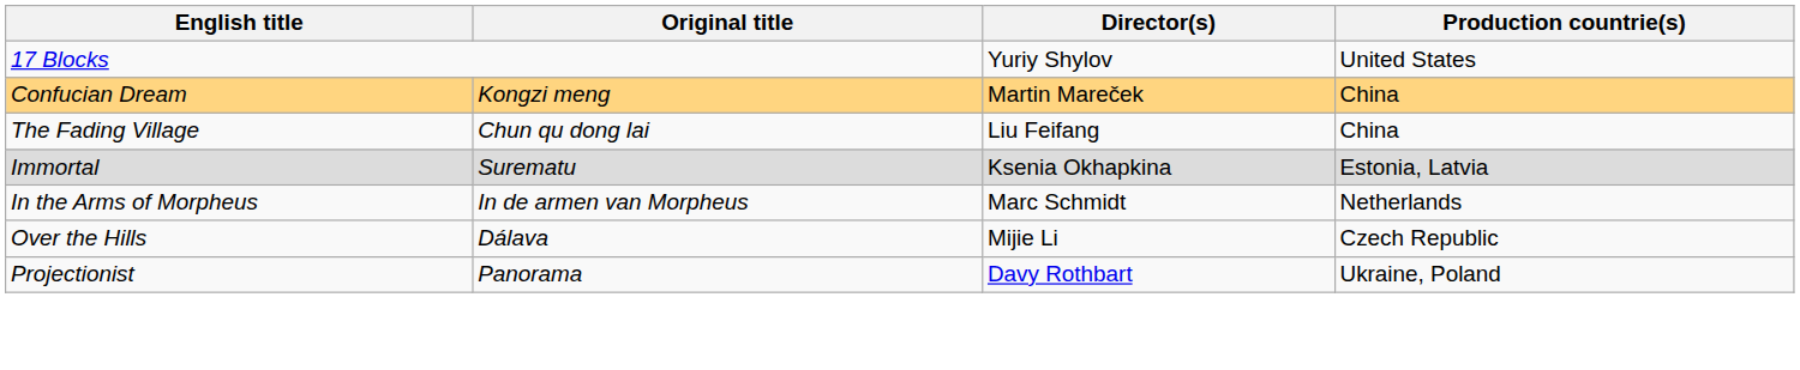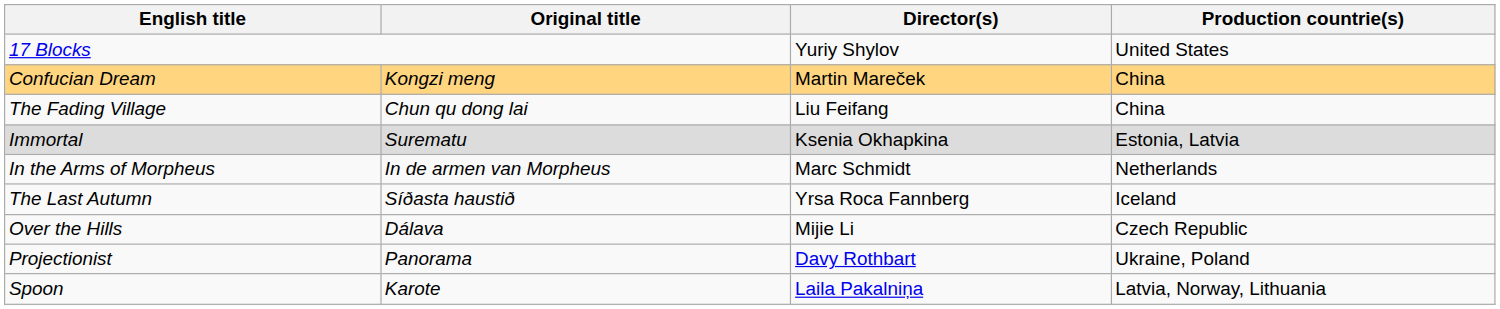+ row: The Last Autumn | Síðasta haustið | Yrsa Roca Fannberg | Iceland
+ row: Spoon | Karote | Laila Pakalniņa | Latvia, Norway, Lithuania
